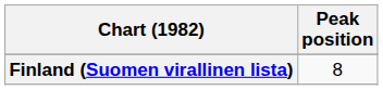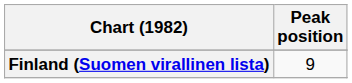Finland (Suomen virallinen lista) | Peak position: 8 -> 9
